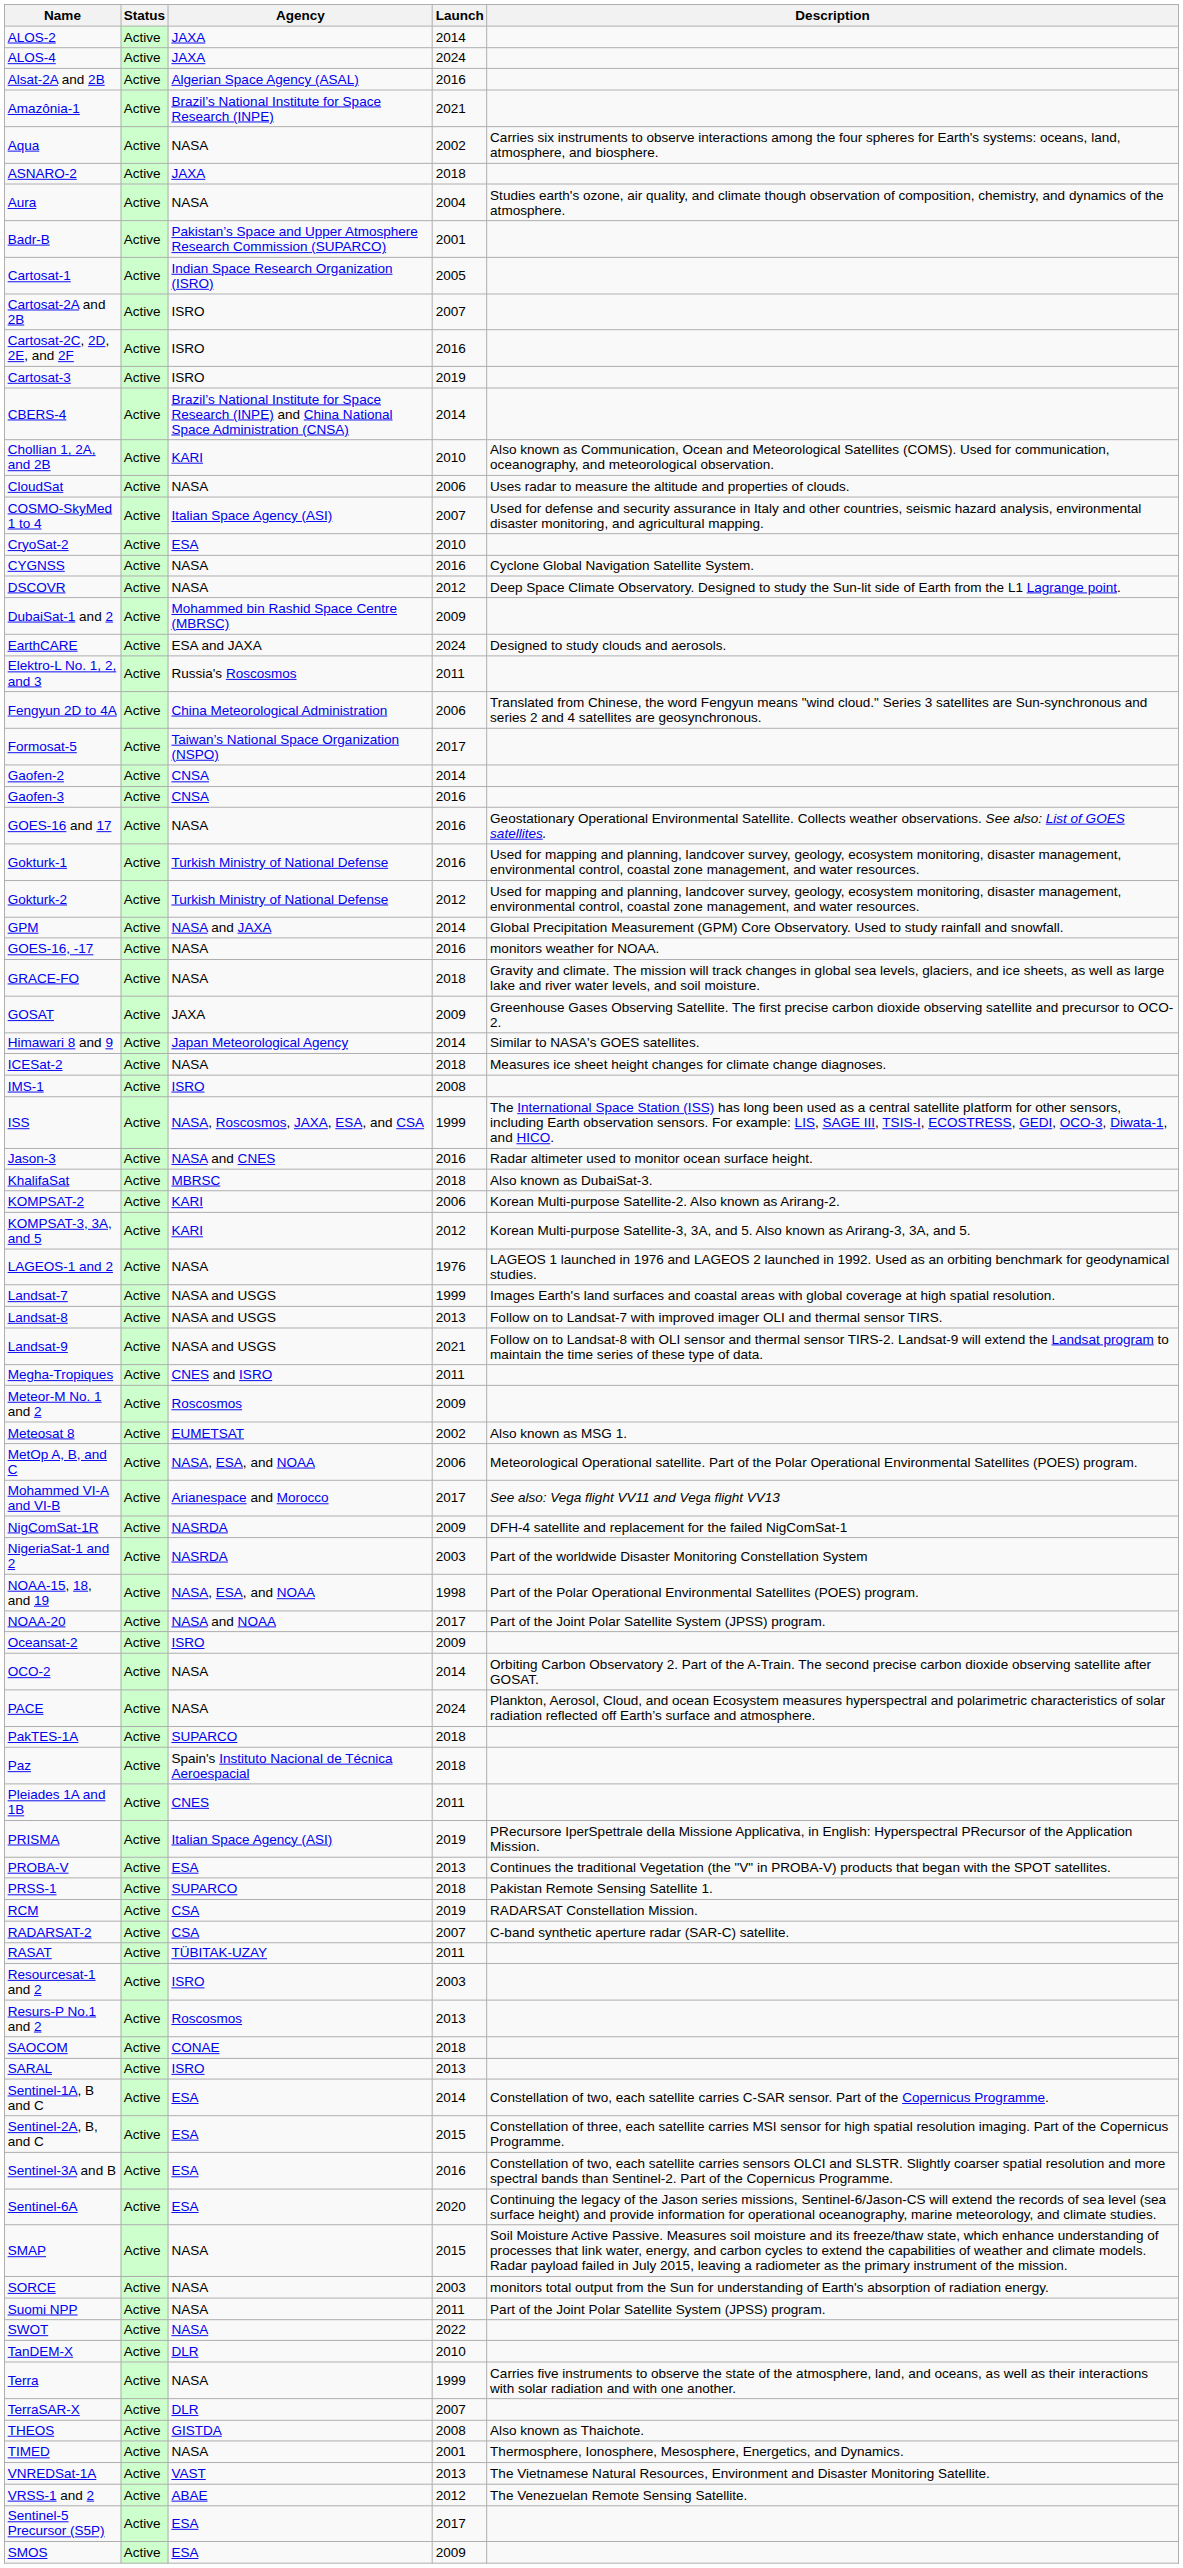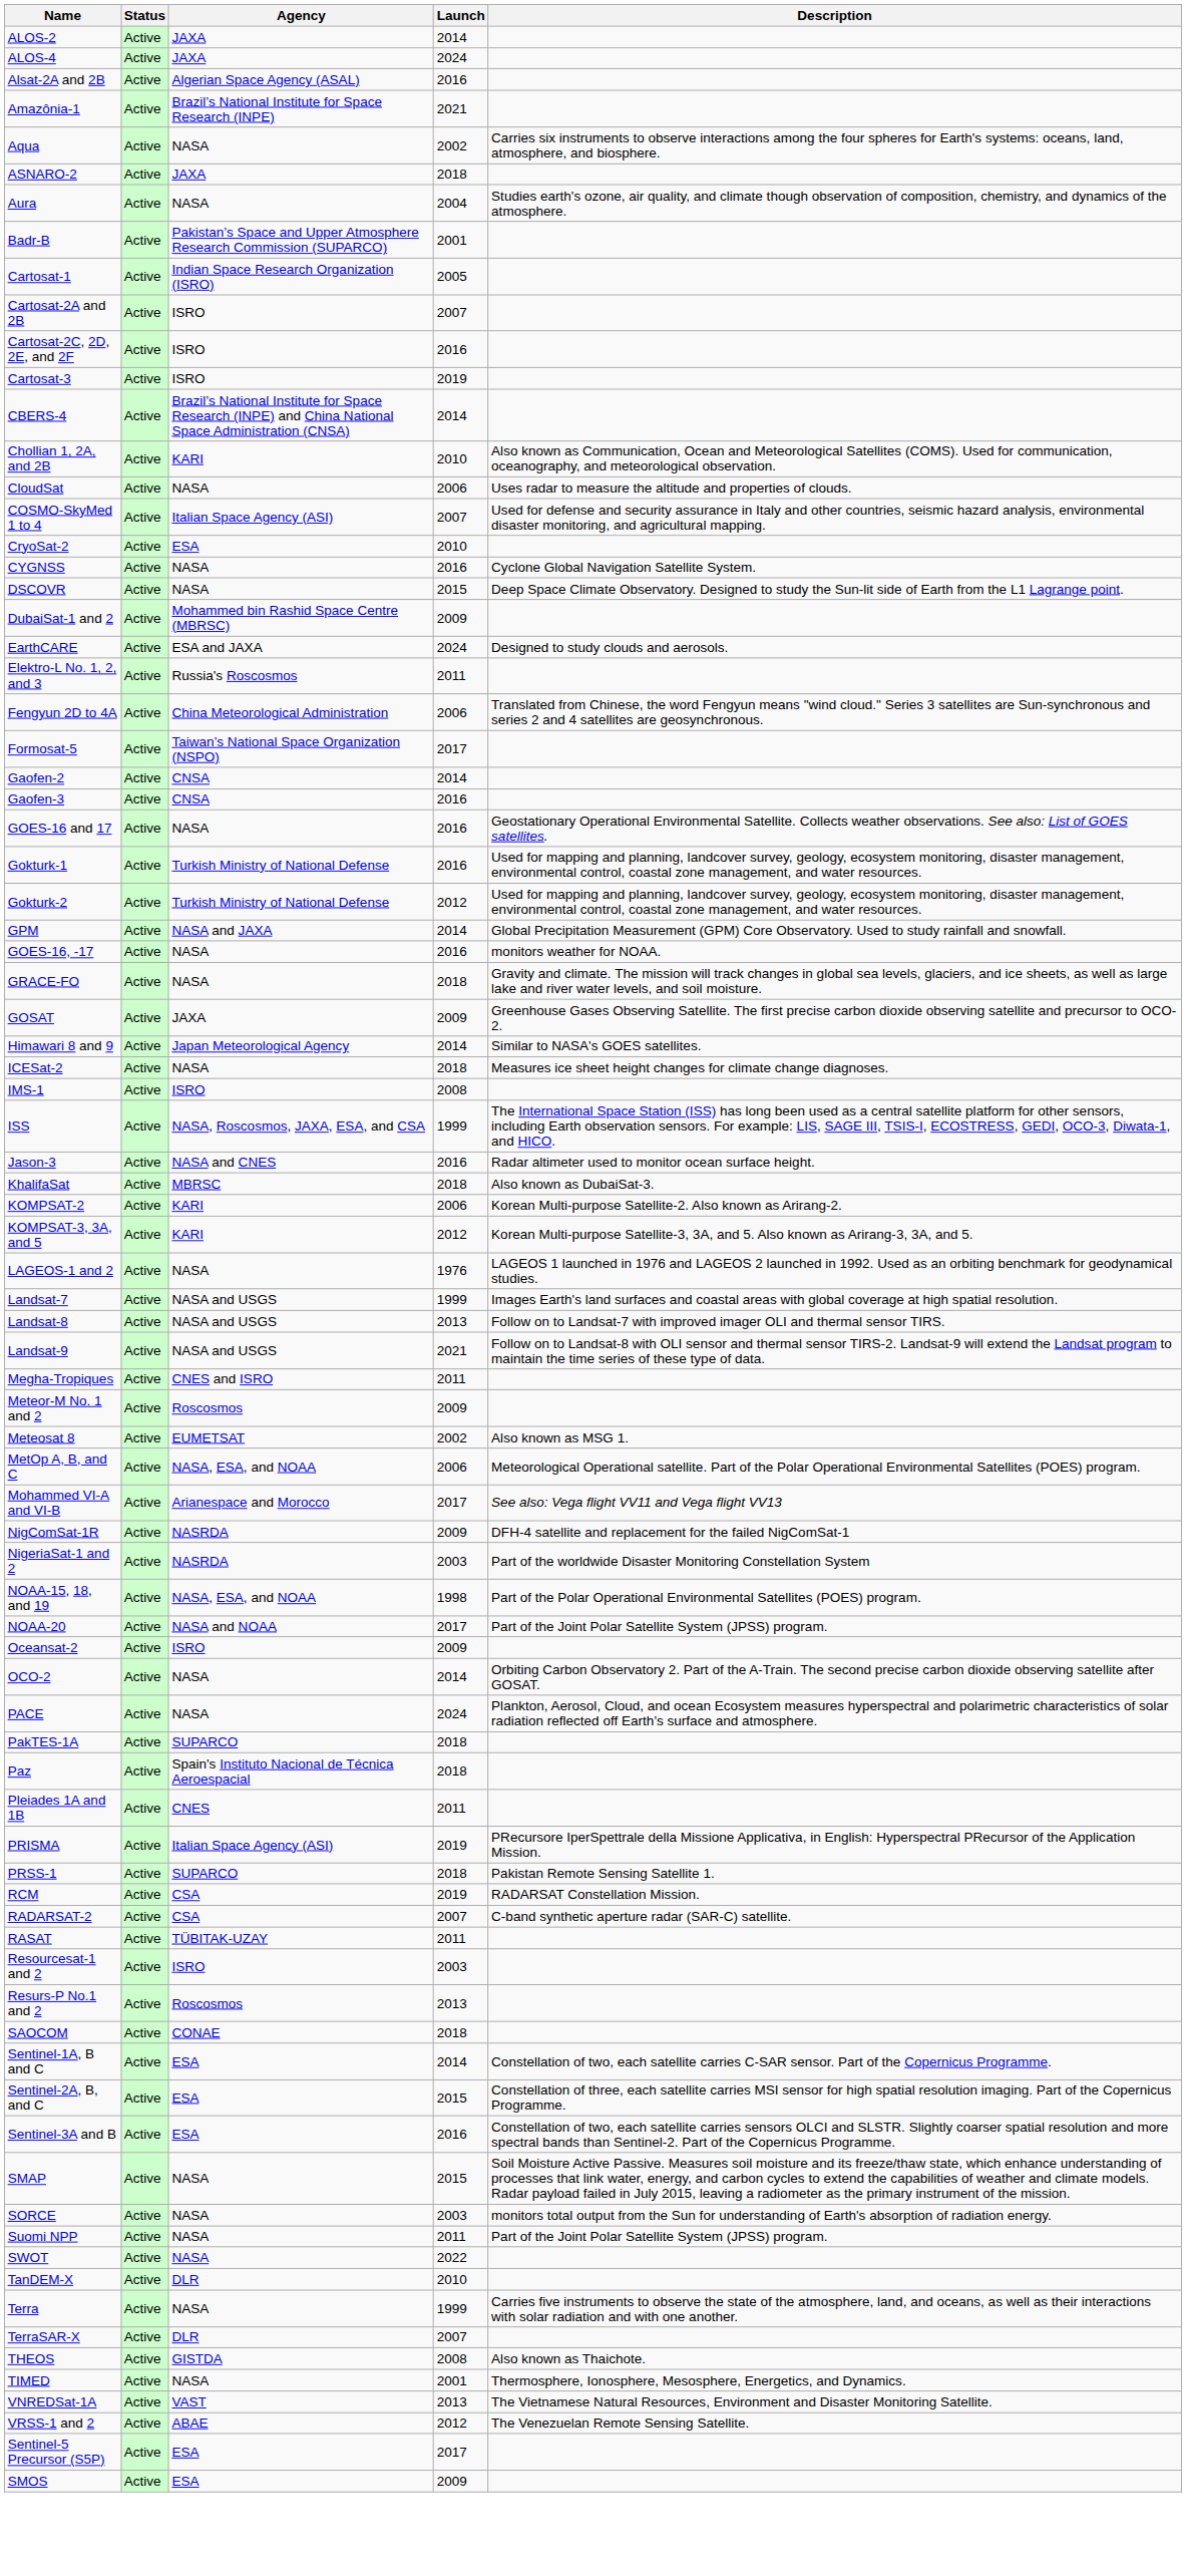DSCOVR | Launch: 2012 -> 2015
- row: PROBA-V | Active | ESA | 2013 | Continues the traditional Vegetation (the "V" in PROBA-V) products that began with the SPOT satellites.
- row: SARAL | Active | ISRO | 2013
- row: Sentinel-6A | Active | ESA | 2020 | Continuing the legacy of the Jason series missions, Sentinel-6/Jason-CS will extend the records of sea level (sea surface height) and provide information for operational oceanography, marine meteorology, and climate studies.
